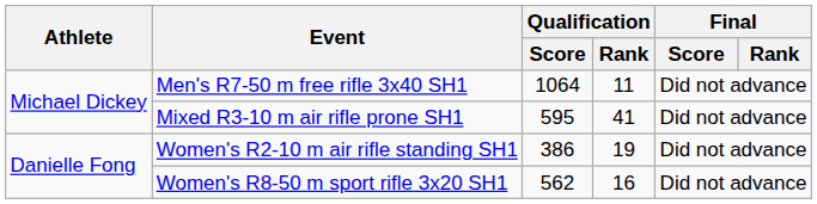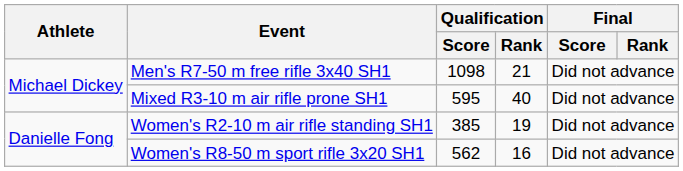Men's R7-50 m free rifle 3x40 SH1 | Qualification / Score: 1064 -> 1098
Men's R7-50 m free rifle 3x40 SH1 | Qualification / Rank: 11 -> 21
Mixed R3-10 m air rifle prone SH1 | Qualification / Rank: 41 -> 40
Women's R2-10 m air rifle standing SH1 | Qualification / Score: 386 -> 385
